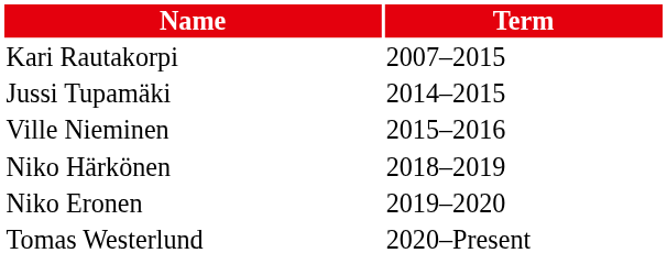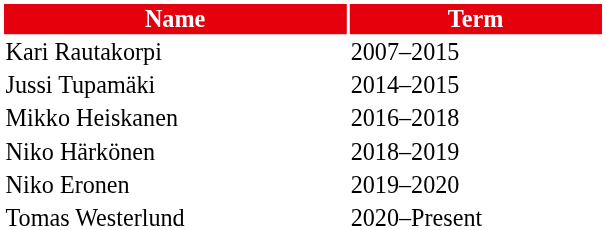- row: Ville Nieminen | 2015–2016
+ row: Mikko Heiskanen | 2016–2018
